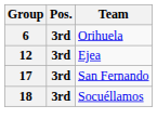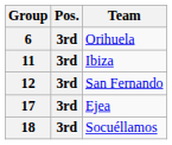+ row: 11 | 3rd | Ibiza
12 | Team: Ejea -> San Fernando
17 | Team: San Fernando -> Ejea
